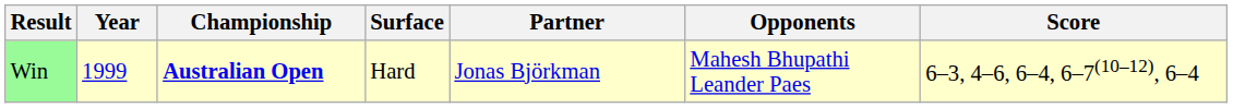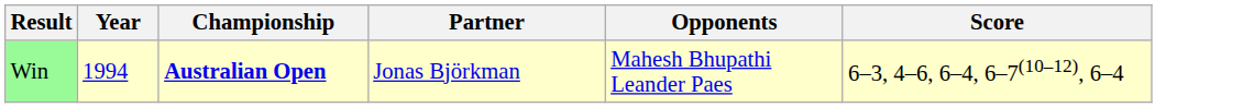- column: Surface | Hard
Win | Year: 1999 -> 1994
